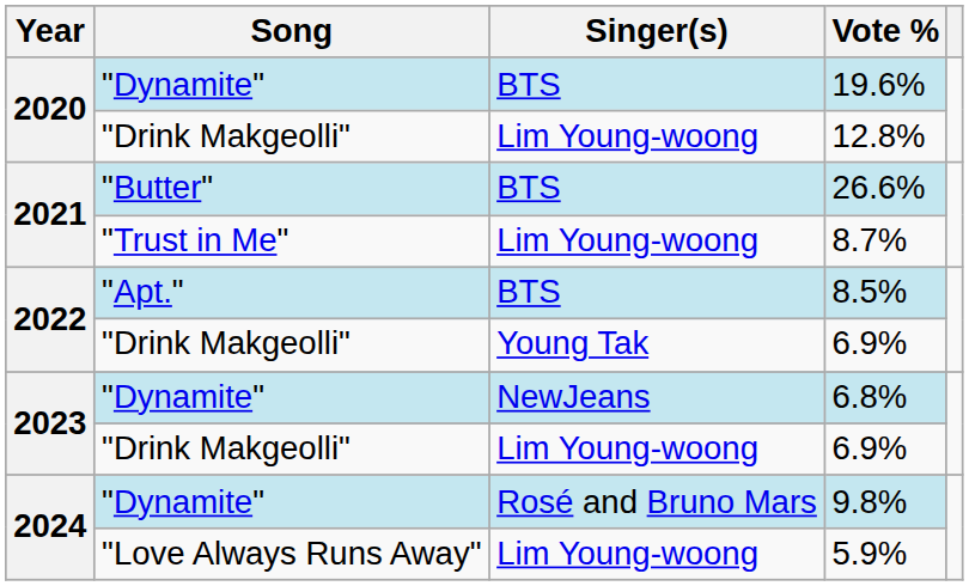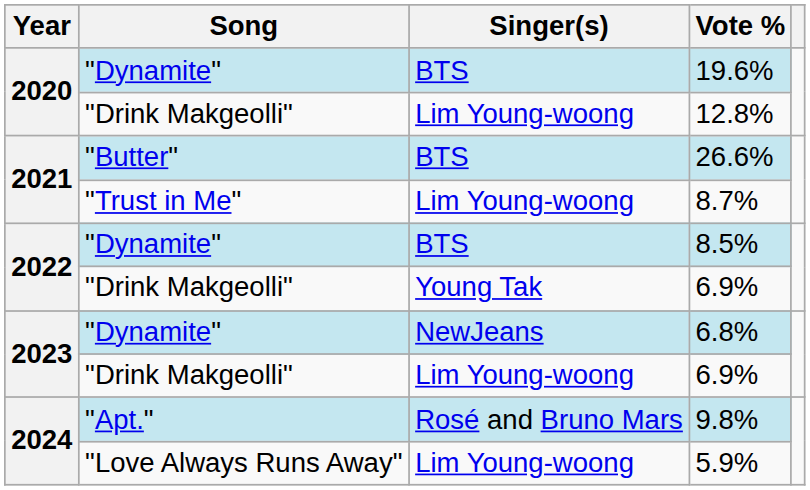8.5% | Song: "Apt." -> "Dynamite"
9.8% | Song: "Dynamite" -> "Apt."
